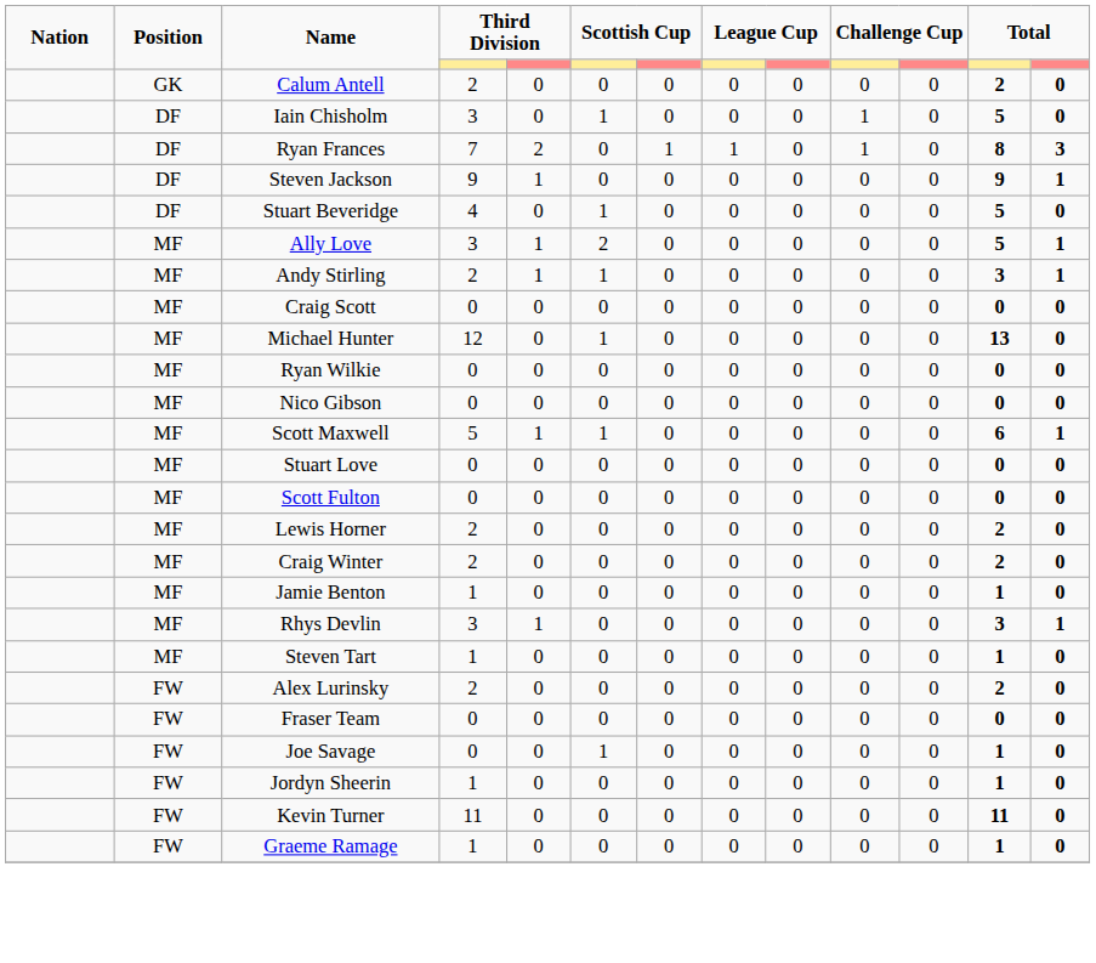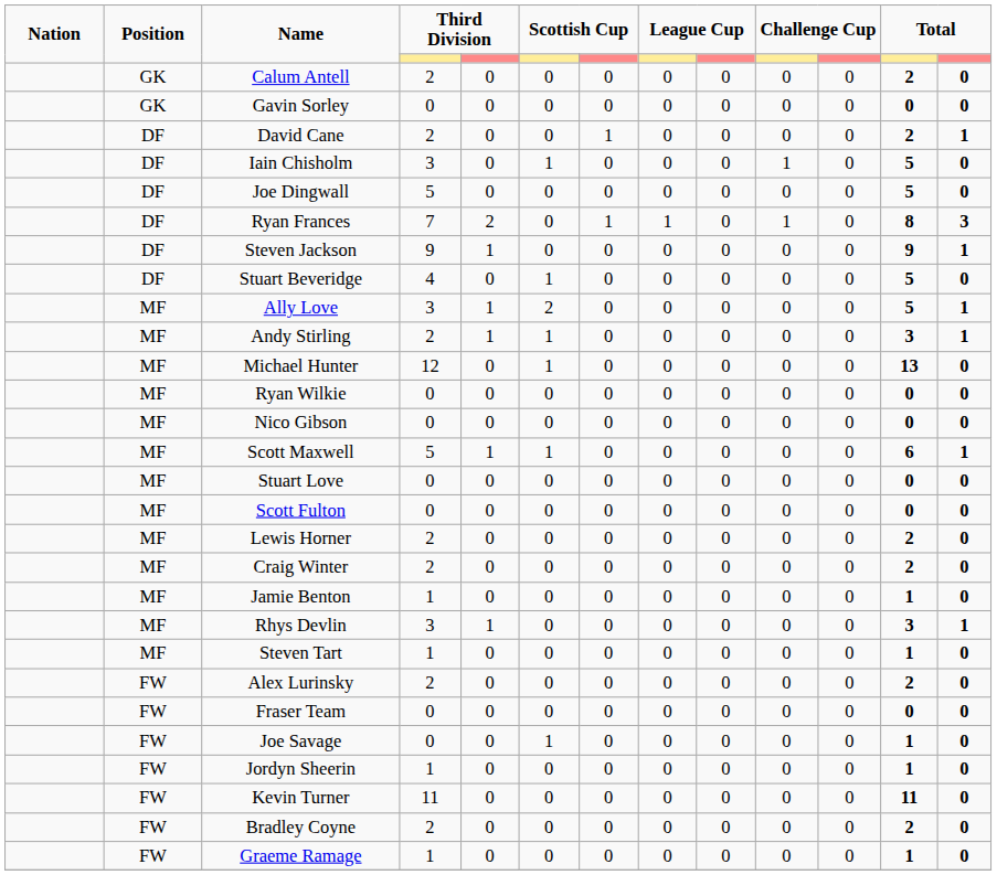+ row: GK | Gavin Sorley | 0 | 0 | 0 | 0 | 0 | 0 | 0 | 0 | 0 | 0
+ row: DF | David Cane | 2 | 0 | 0 | 1 | 0 | 0 | 0 | 0 | 2 | 1
+ row: DF | Joe Dingwall | 5 | 0 | 0 | 0 | 0 | 0 | 0 | 0 | 5 | 0
- row: MF | Craig Scott | 0 | 0 | 0 | 0 | 0 | 0 | 0 | 0 | 0 | 0
+ row: FW | Bradley Coyne | 2 | 0 | 0 | 0 | 0 | 0 | 0 | 0 | 2 | 0
